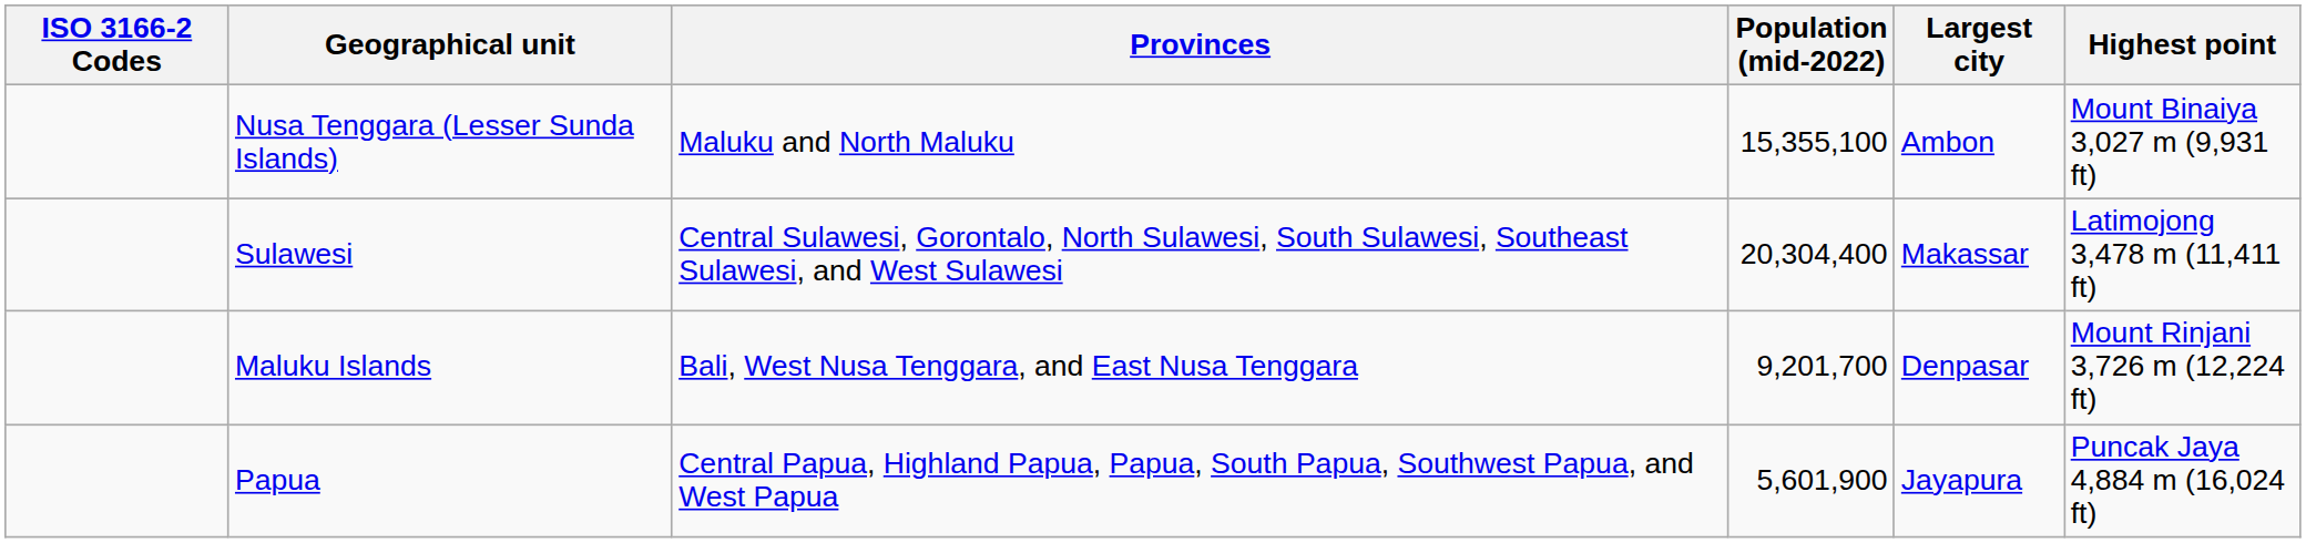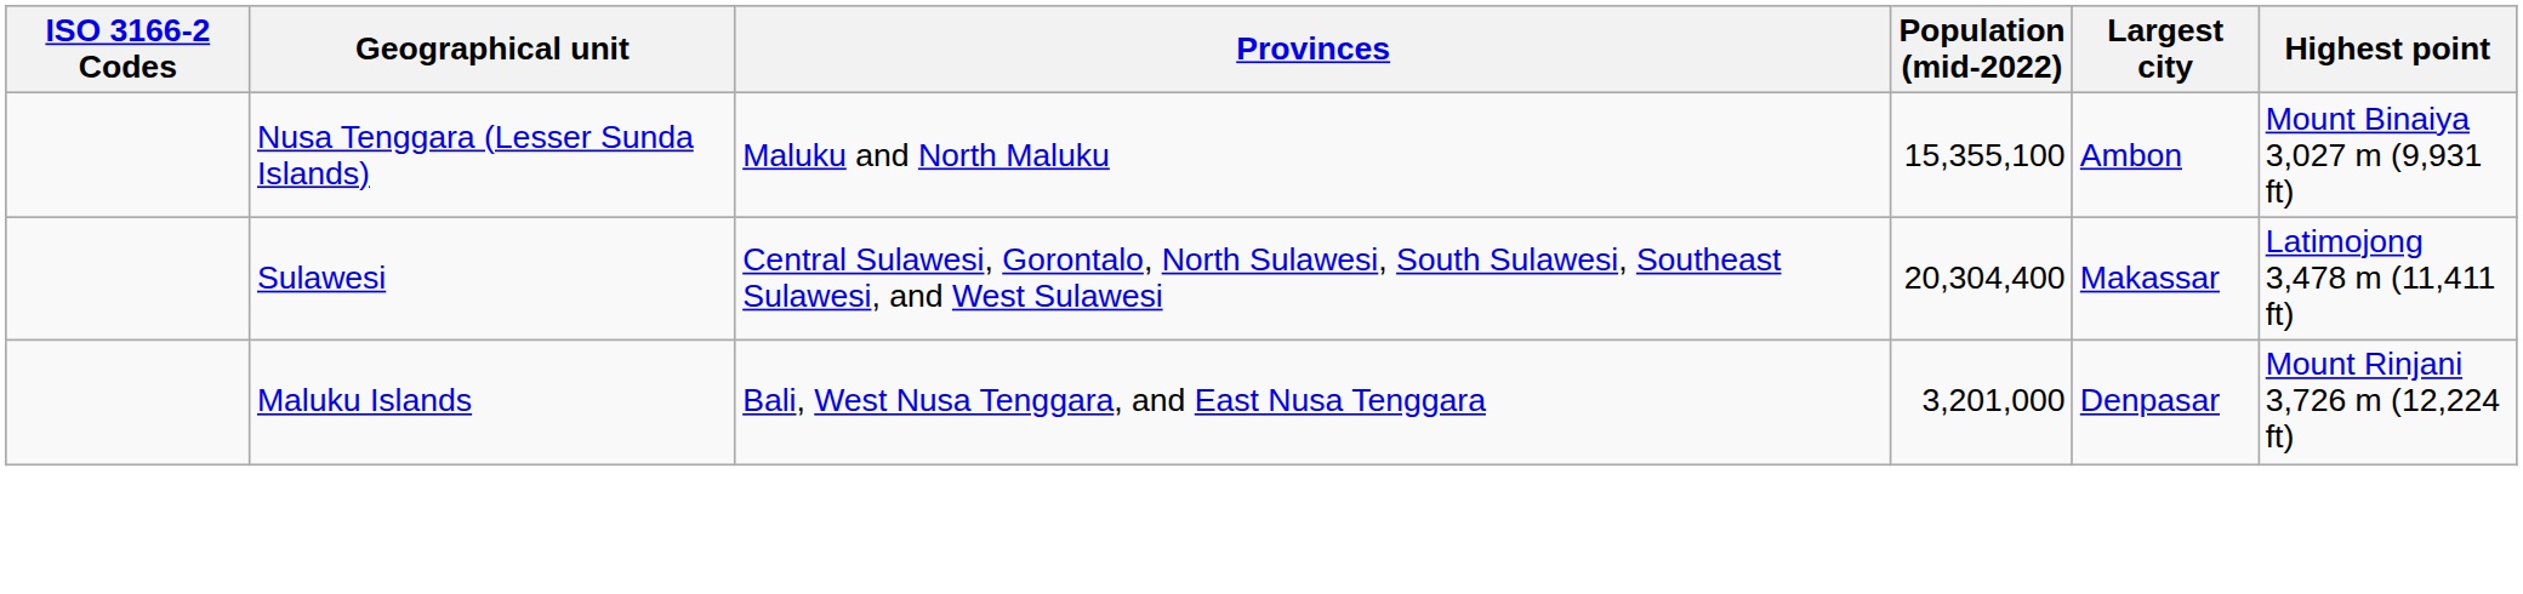Maluku Islands | Population (mid-2022): 9,201,700 -> 3,201,000
- row: Papua | Central Papua, Highland Papua, Papua, South Papua, Southwest Papua, and West Papua | 5,601,900 | Jayapura | Puncak Jaya 4,884 m (16,024 ft)
